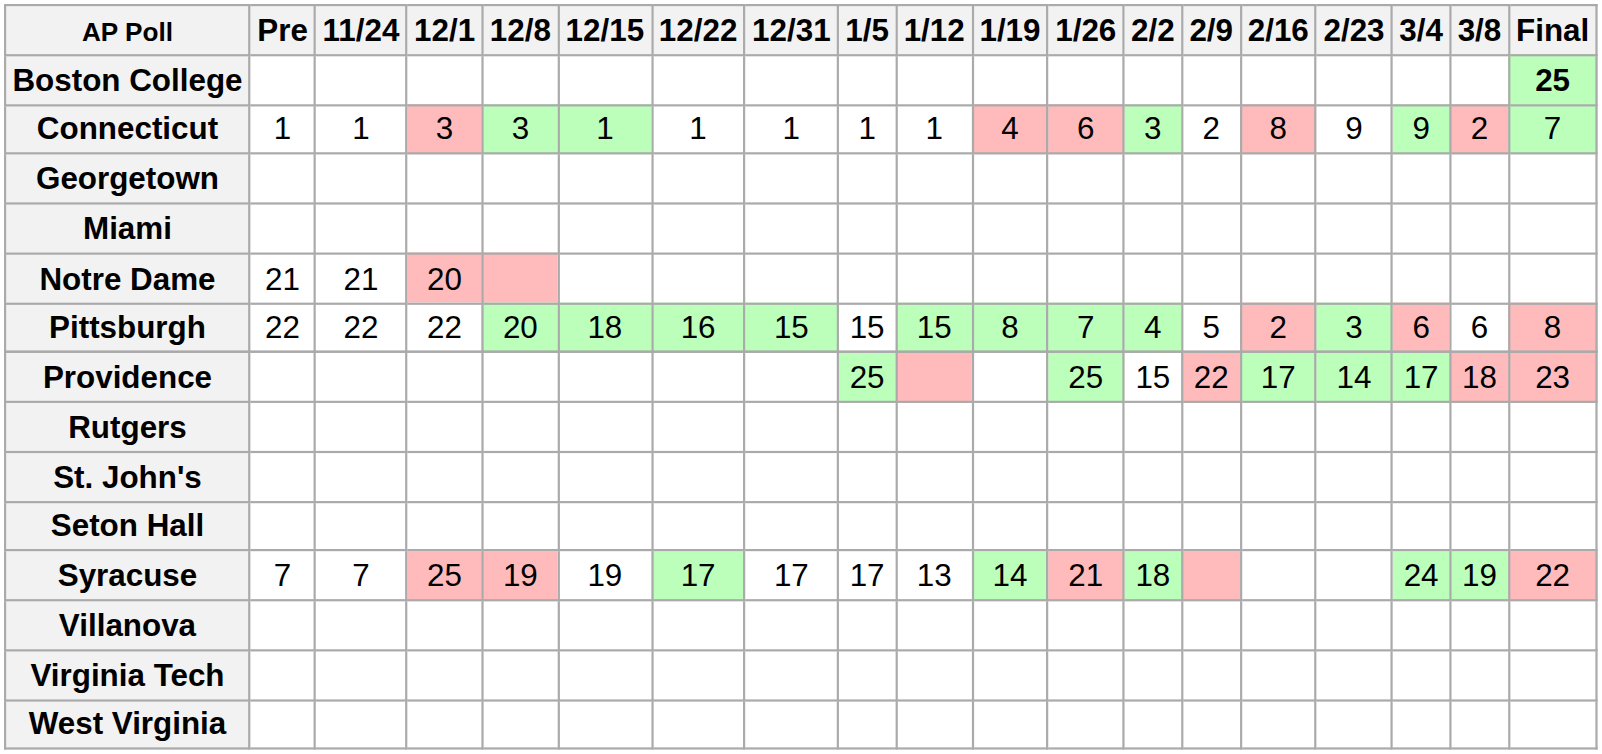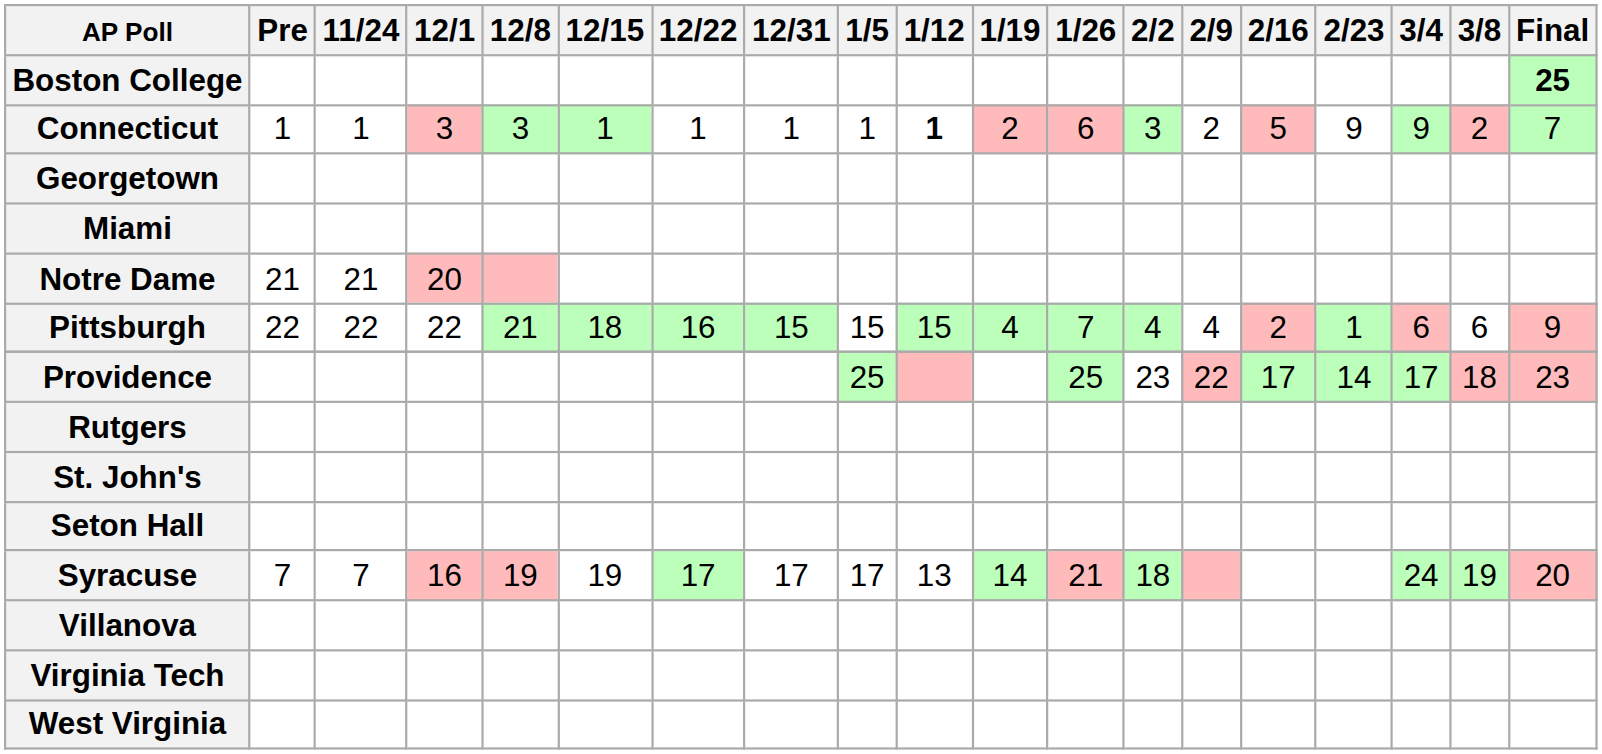Connecticut | 1/12: normal -> bold
Connecticut | 1/19: 4 -> 2
Connecticut | 2/16: 8 -> 5
Pittsburgh | 12/8: 20 -> 21
Pittsburgh | 1/19: 8 -> 4
Pittsburgh | 2/9: 5 -> 4
Pittsburgh | 2/23: 3 -> 1
Pittsburgh | Final: 8 -> 9
Providence | 2/2: 15 -> 23
Syracuse | 12/1: 25 -> 16
Syracuse | Final: 22 -> 20
